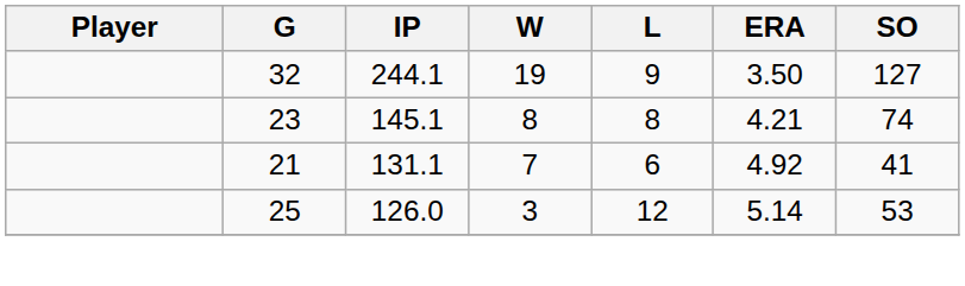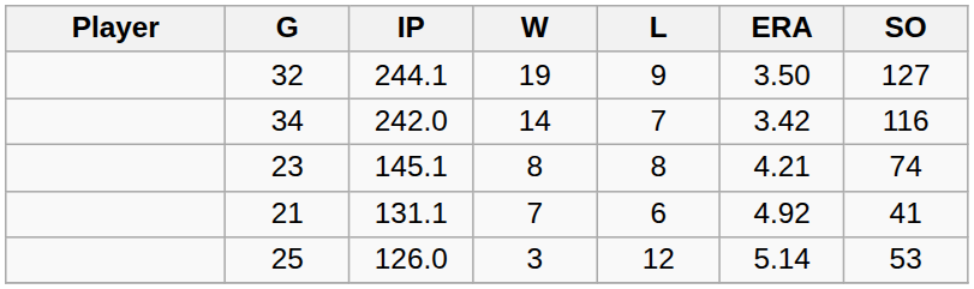+ row: 34 | 242.0 | 14 | 7 | 3.42 | 116
